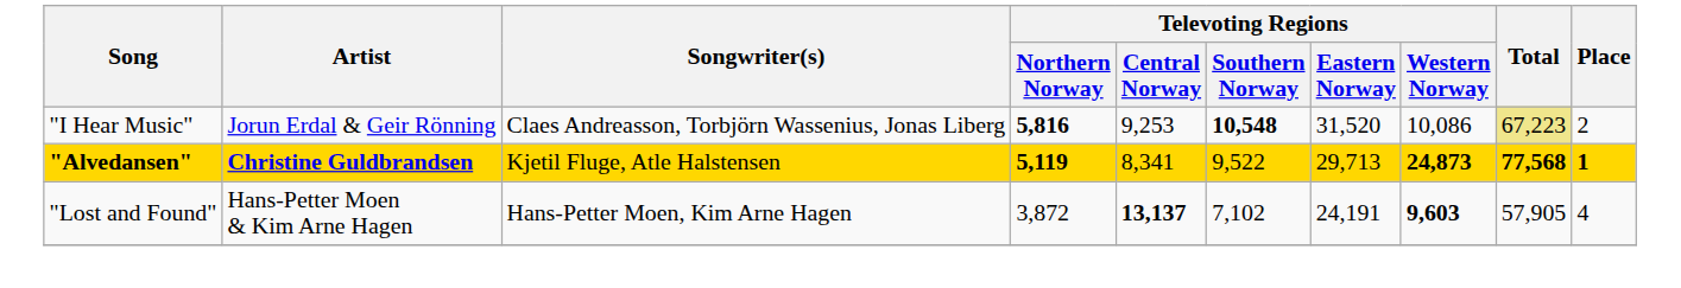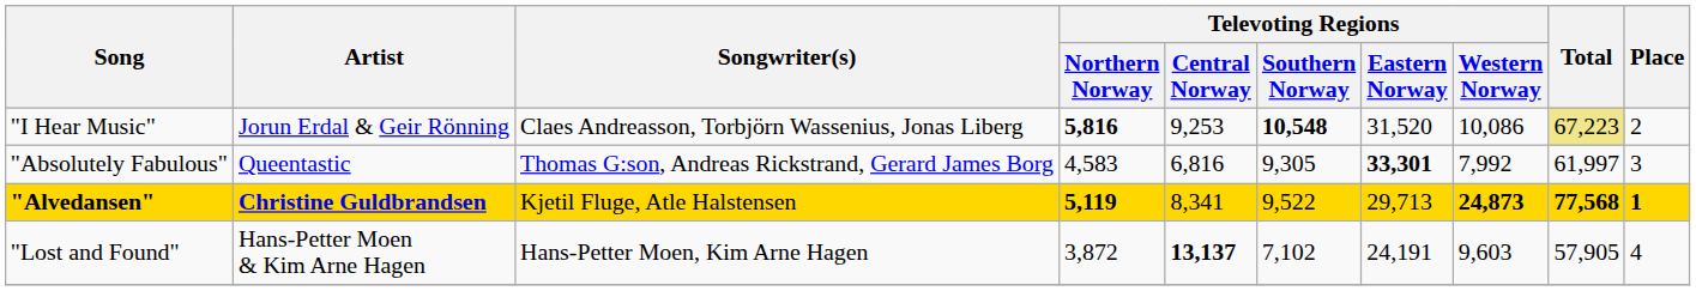+ row: "Absolutely Fabulous" | Queentastic | Thomas G:son, Andreas Rickstrand, Gerard James Borg | 4,583 | 6,816 | 9,305 | 33,301 | 7,992 | 61,997 | 3
"Lost and Found" | Televoting Regions / Western Norway: bold -> normal
